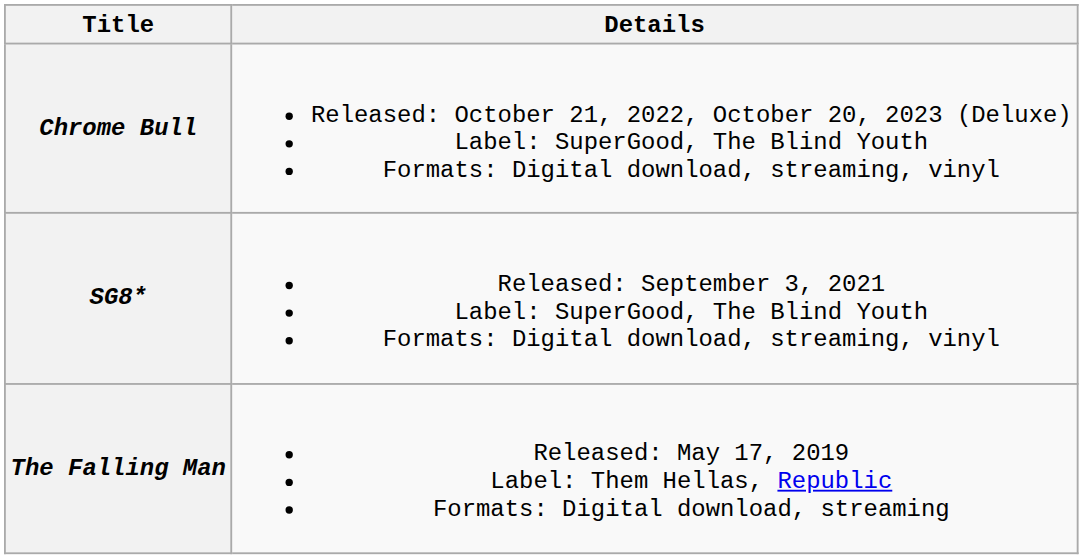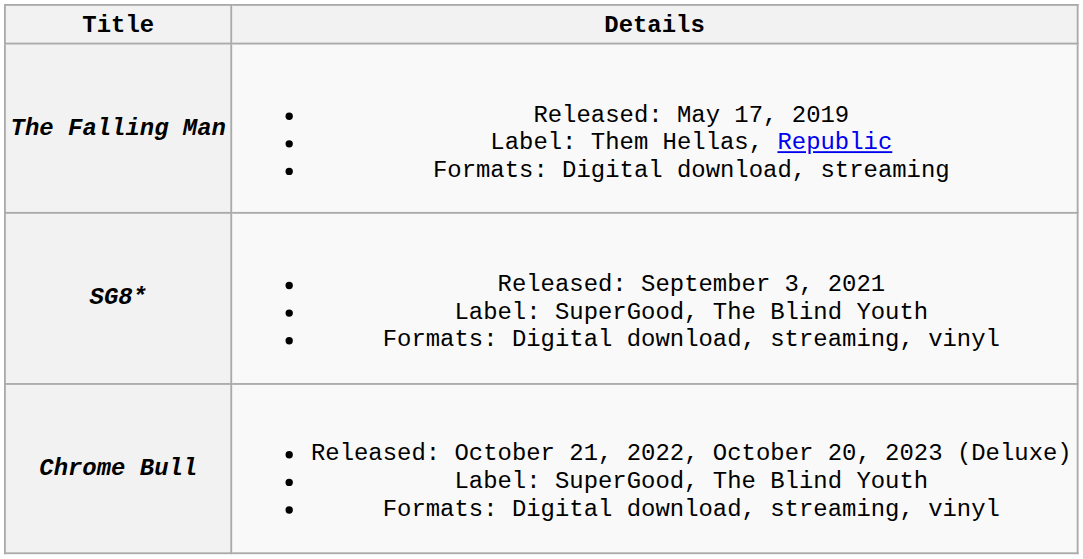rows swapped: The Falling Man <-> Chrome Bull
